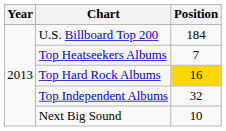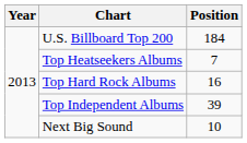Top Hard Rock Albums | Position: gold background -> no background
Top Independent Albums | Position: 32 -> 39
